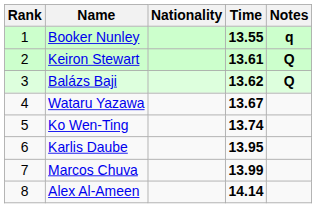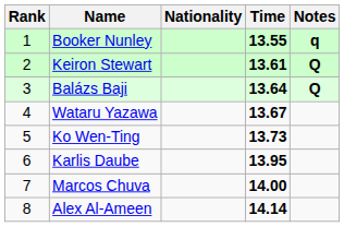Balázs Baji | Time: 13.62 -> 13.64
Ko Wen-Ting | Time: 13.74 -> 13.73
Marcos Chuva | Time: 13.99 -> 14.00
